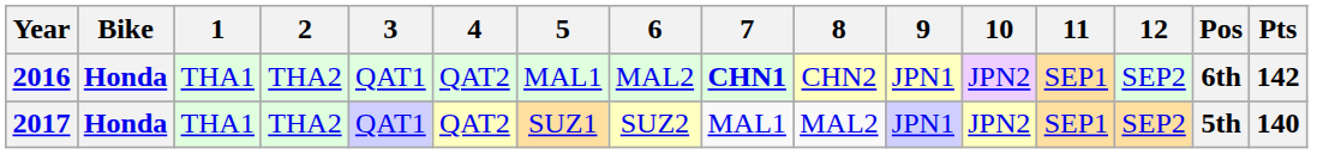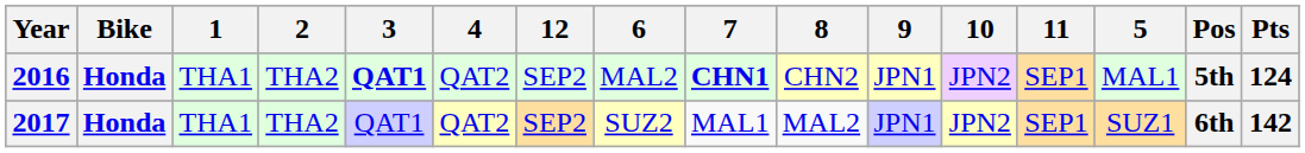columns swapped: 5 <-> 12
2016 | 3: normal -> bold
2016 | Pos: 6th -> 5th
2016 | Pts: 142 -> 124
2017 | Pos: 5th -> 6th
2017 | Pts: 140 -> 142
